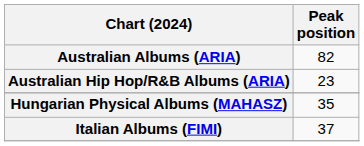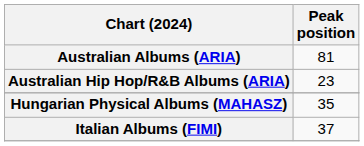Australian Albums (ARIA) | Peak position: 82 -> 81
